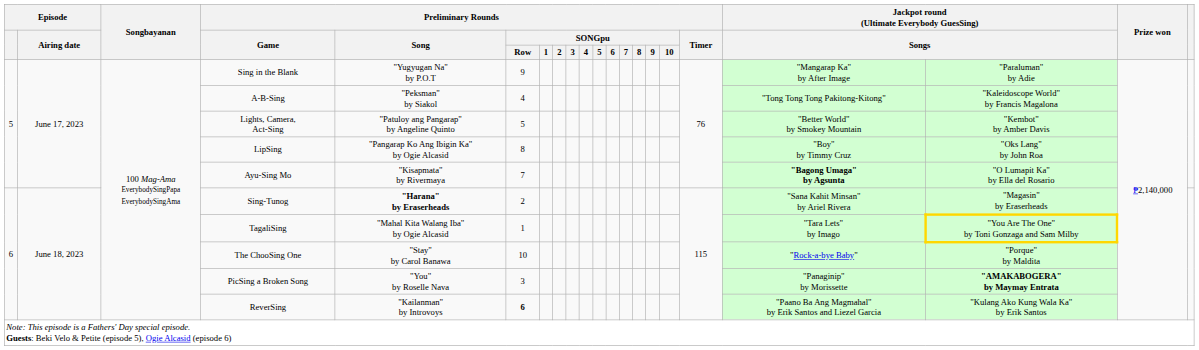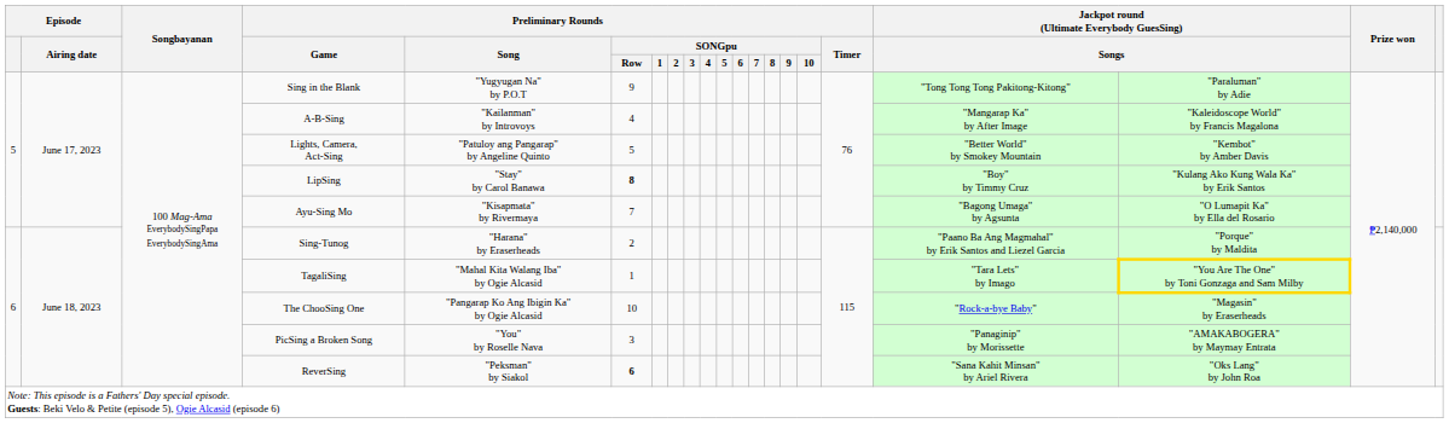Sing in the Blank | column 18: "Mangarap Ka" by After Image -> "Tong Tong Tong Pakitong-Kitong"
A-B-Sing | Preliminary Rounds / Song: "Peksman" by Siakol -> "Kailanman" by Introvoys
A-B-Sing | column 18: "Tong Tong Tong Pakitong-Kitong" -> "Mangarap Ka" by After Image
LipSing | Preliminary Rounds / Song: "Pangarap Ko Ang Ibigin Ka" by Ogie Alcasid -> "Stay" by Carol Banawa
LipSing | Preliminary Rounds / SONGpu / Row: normal -> bold
LipSing | column 19: "Oks Lang" by John Roa -> "Kulang Ako Kung Wala Ka" by Erik Santos
Ayu-Sing Mo | column 18: bold -> normal
Sing-Tunog | Preliminary Rounds / Song: bold -> normal
Sing-Tunog | column 18: "Sana Kahit Minsan" by Ariel Rivera -> "Paano Ba Ang Magmahal" by Erik Santos and Liezel Garcia
Sing-Tunog | column 19: "Magasin" by Eraserheads -> "Porque" by Maldita
The ChooSing One | Preliminary Rounds / Song: "Stay" by Carol Banawa -> "Pangarap Ko Ang Ibigin Ka" by Ogie Alcasid
The ChooSing One | column 19: "Porque" by Maldita -> "Magasin" by Eraserheads
PicSing a Broken Song | column 19: bold -> normal
ReverSing | Preliminary Rounds / Song: "Kailanman" by Introvoys -> "Peksman" by Siakol
ReverSing | column 18: "Paano Ba Ang Magmahal" by Erik Santos and Liezel Garcia -> "Sana Kahit Minsan" by Ariel Rivera
ReverSing | column 19: "Kulang Ako Kung Wala Ka" by Erik Santos -> "Oks Lang" by John Roa
